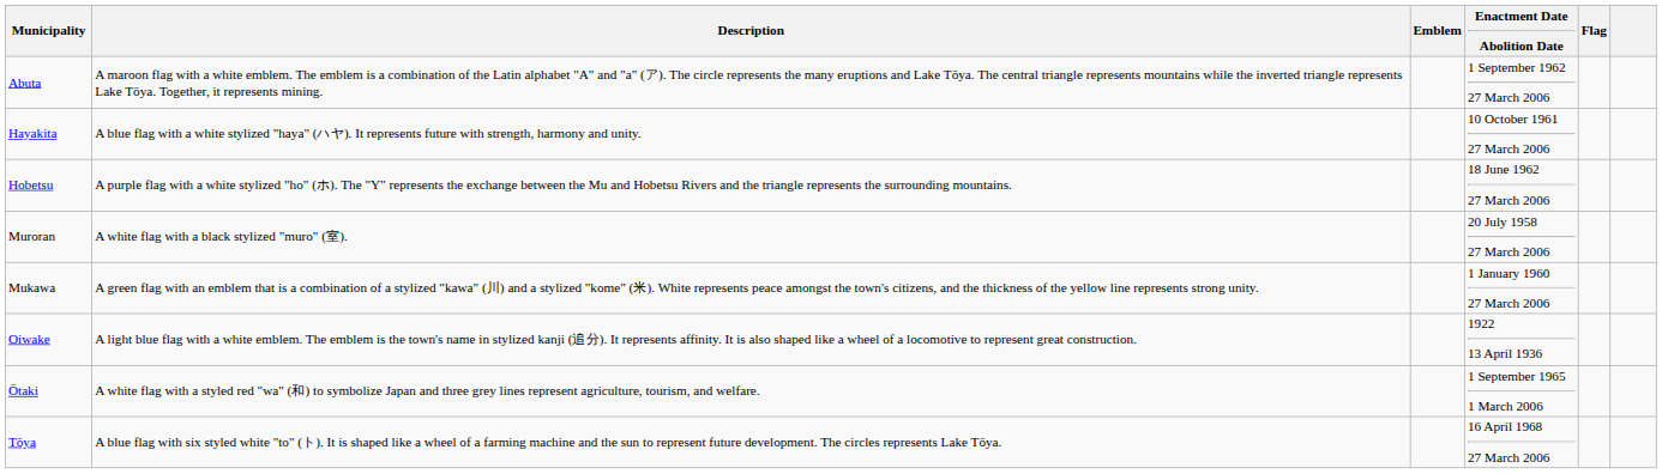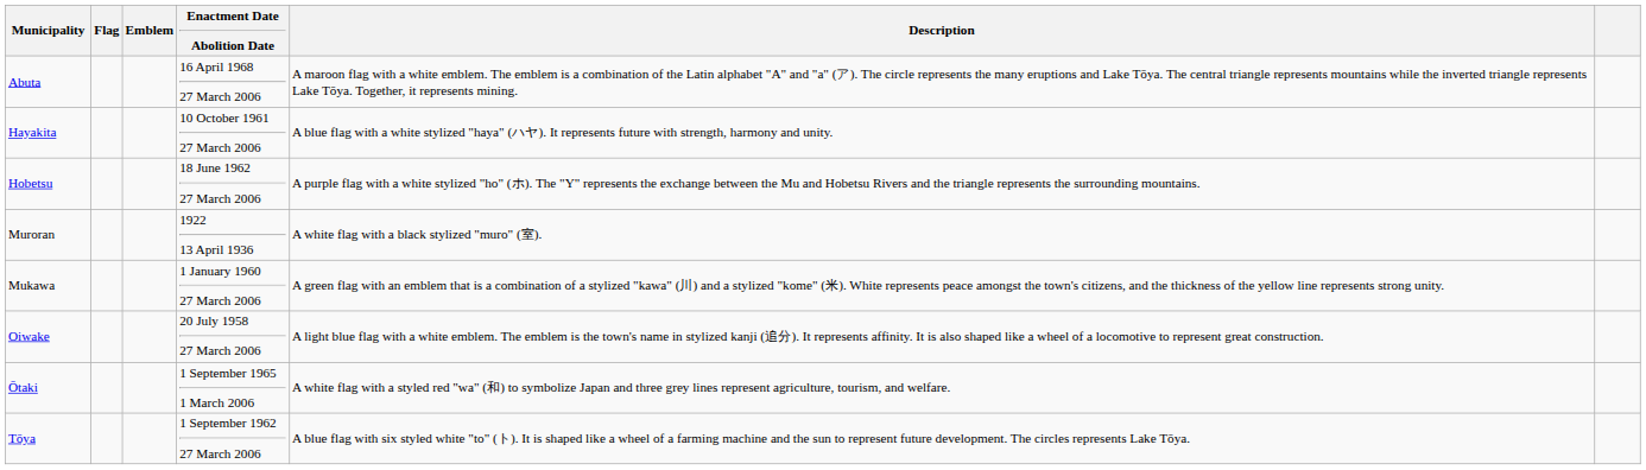columns swapped: Flag <-> Description
Abuta | Enactment Date Abolition Date: 1 September 1962 27 March 2006 -> 16 April 1968 27 March 2006
Muroran | Enactment Date Abolition Date: 20 July 1958 27 March 2006 -> 1922 13 April 1936
Oiwake | Enactment Date Abolition Date: 1922 13 April 1936 -> 20 July 1958 27 March 2006
Tōya | Enactment Date Abolition Date: 16 April 1968 27 March 2006 -> 1 September 1962 27 March 2006
